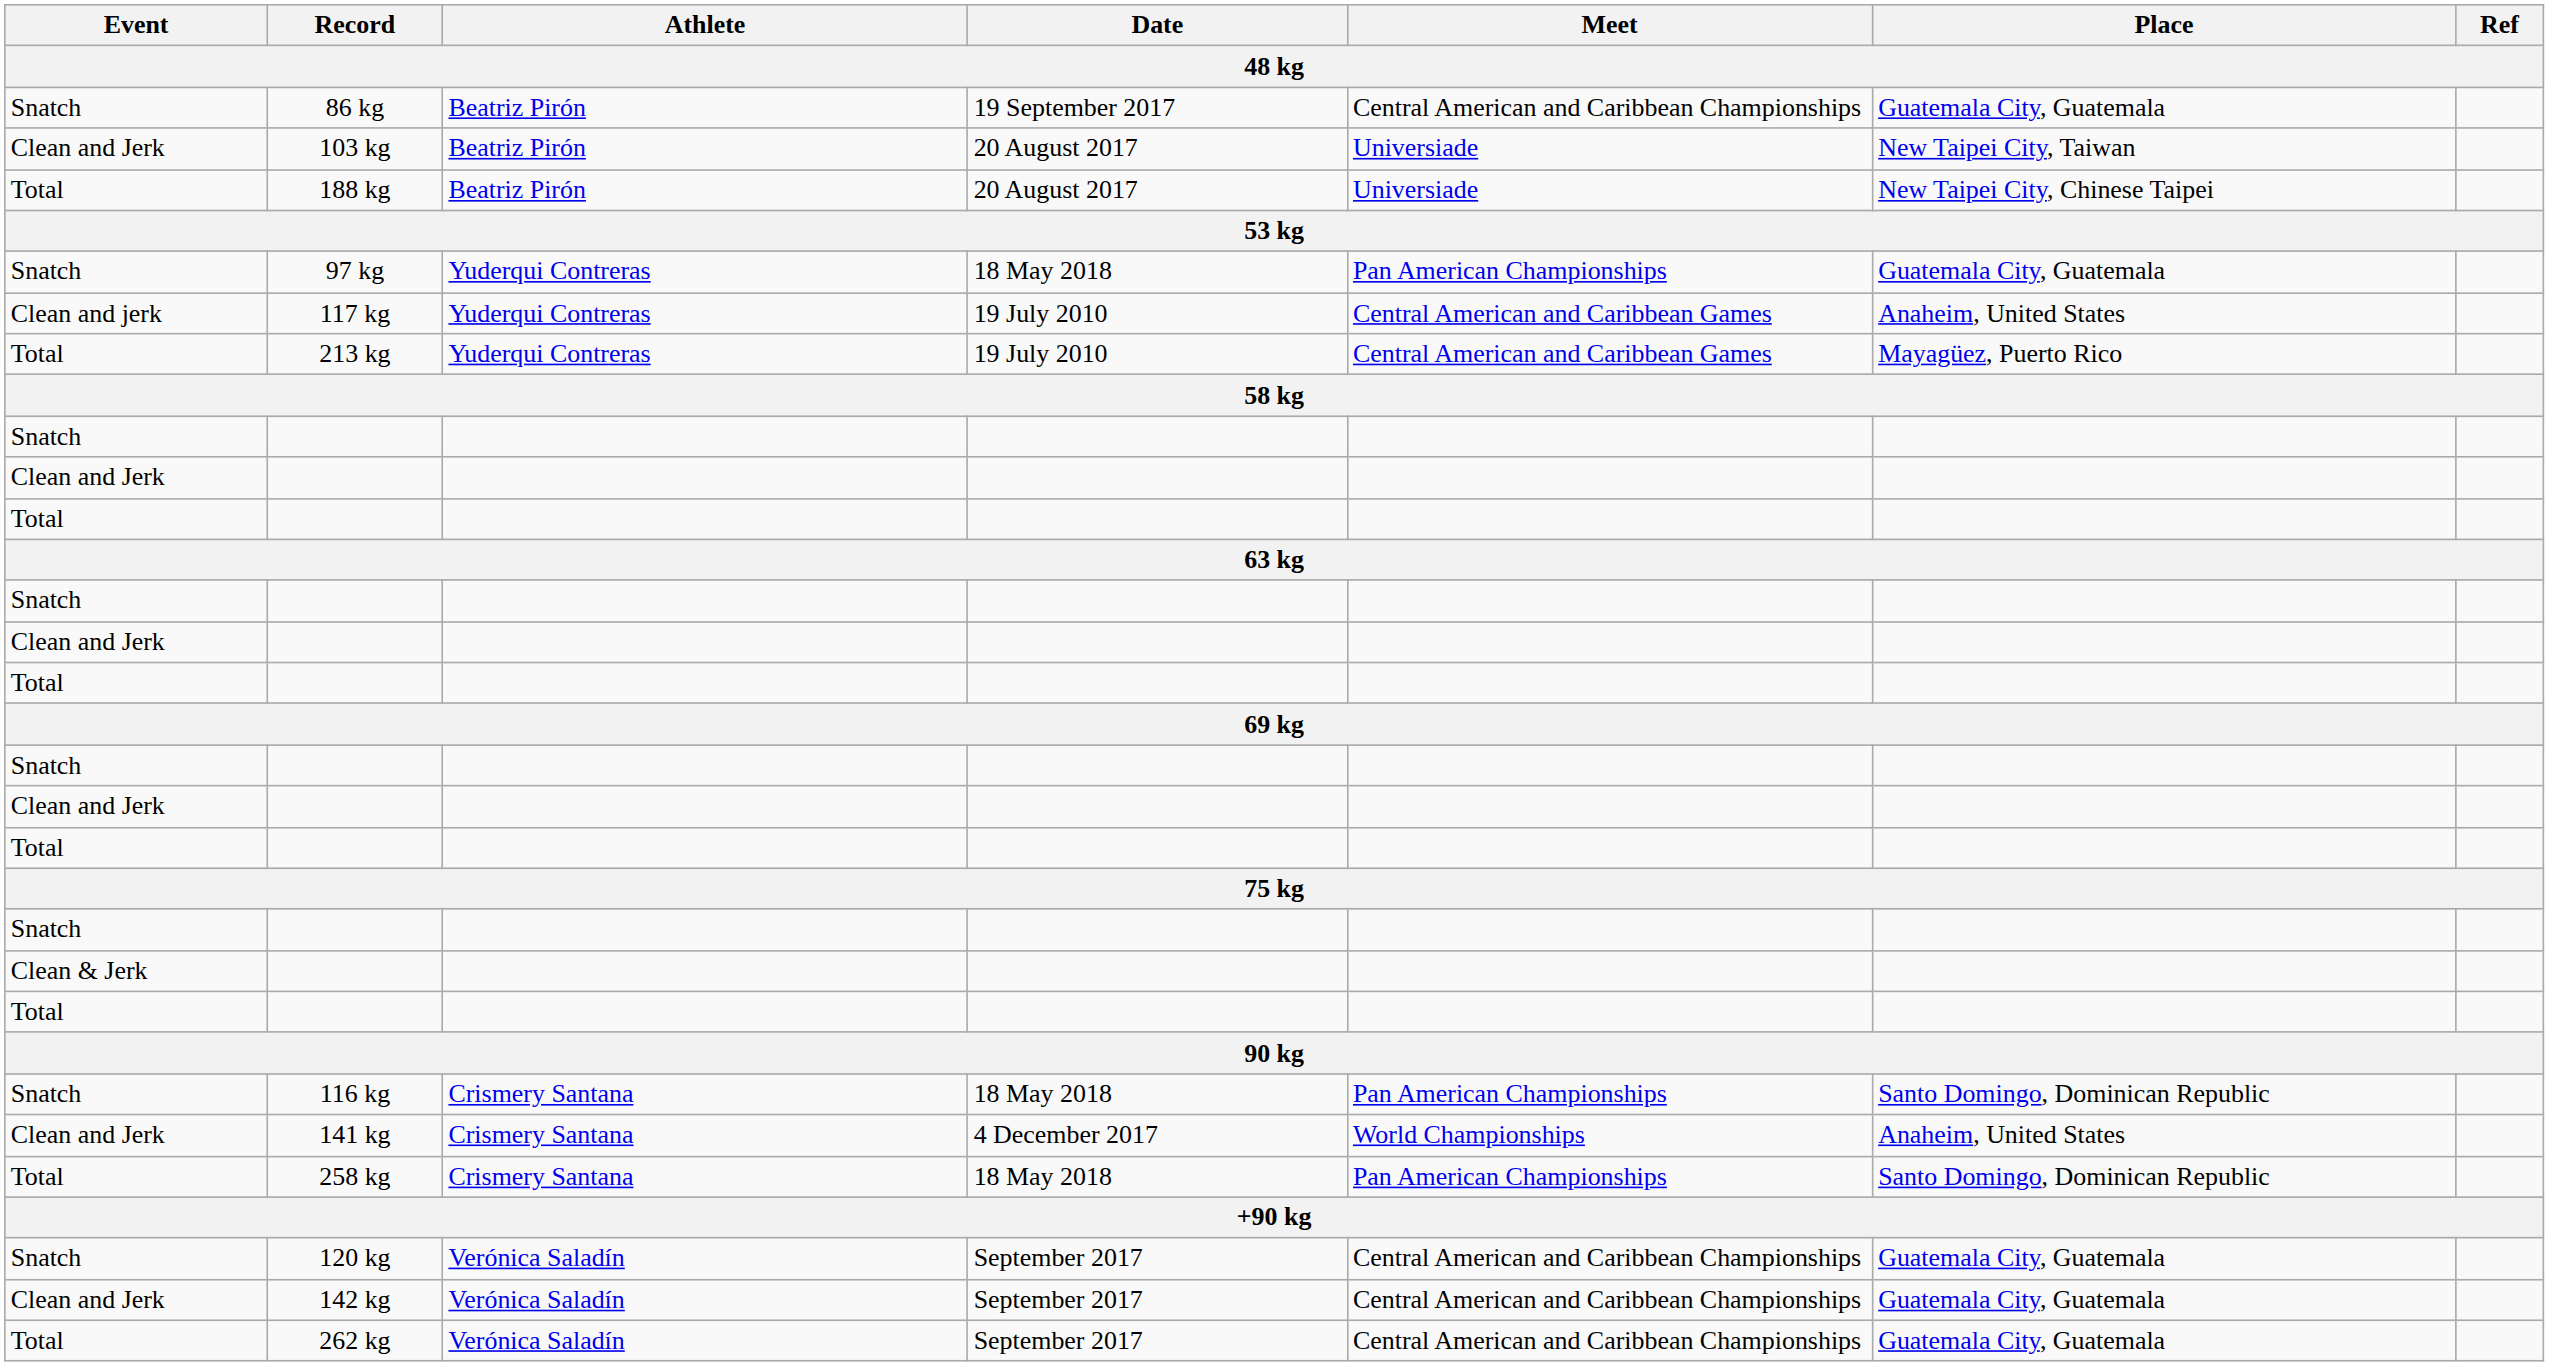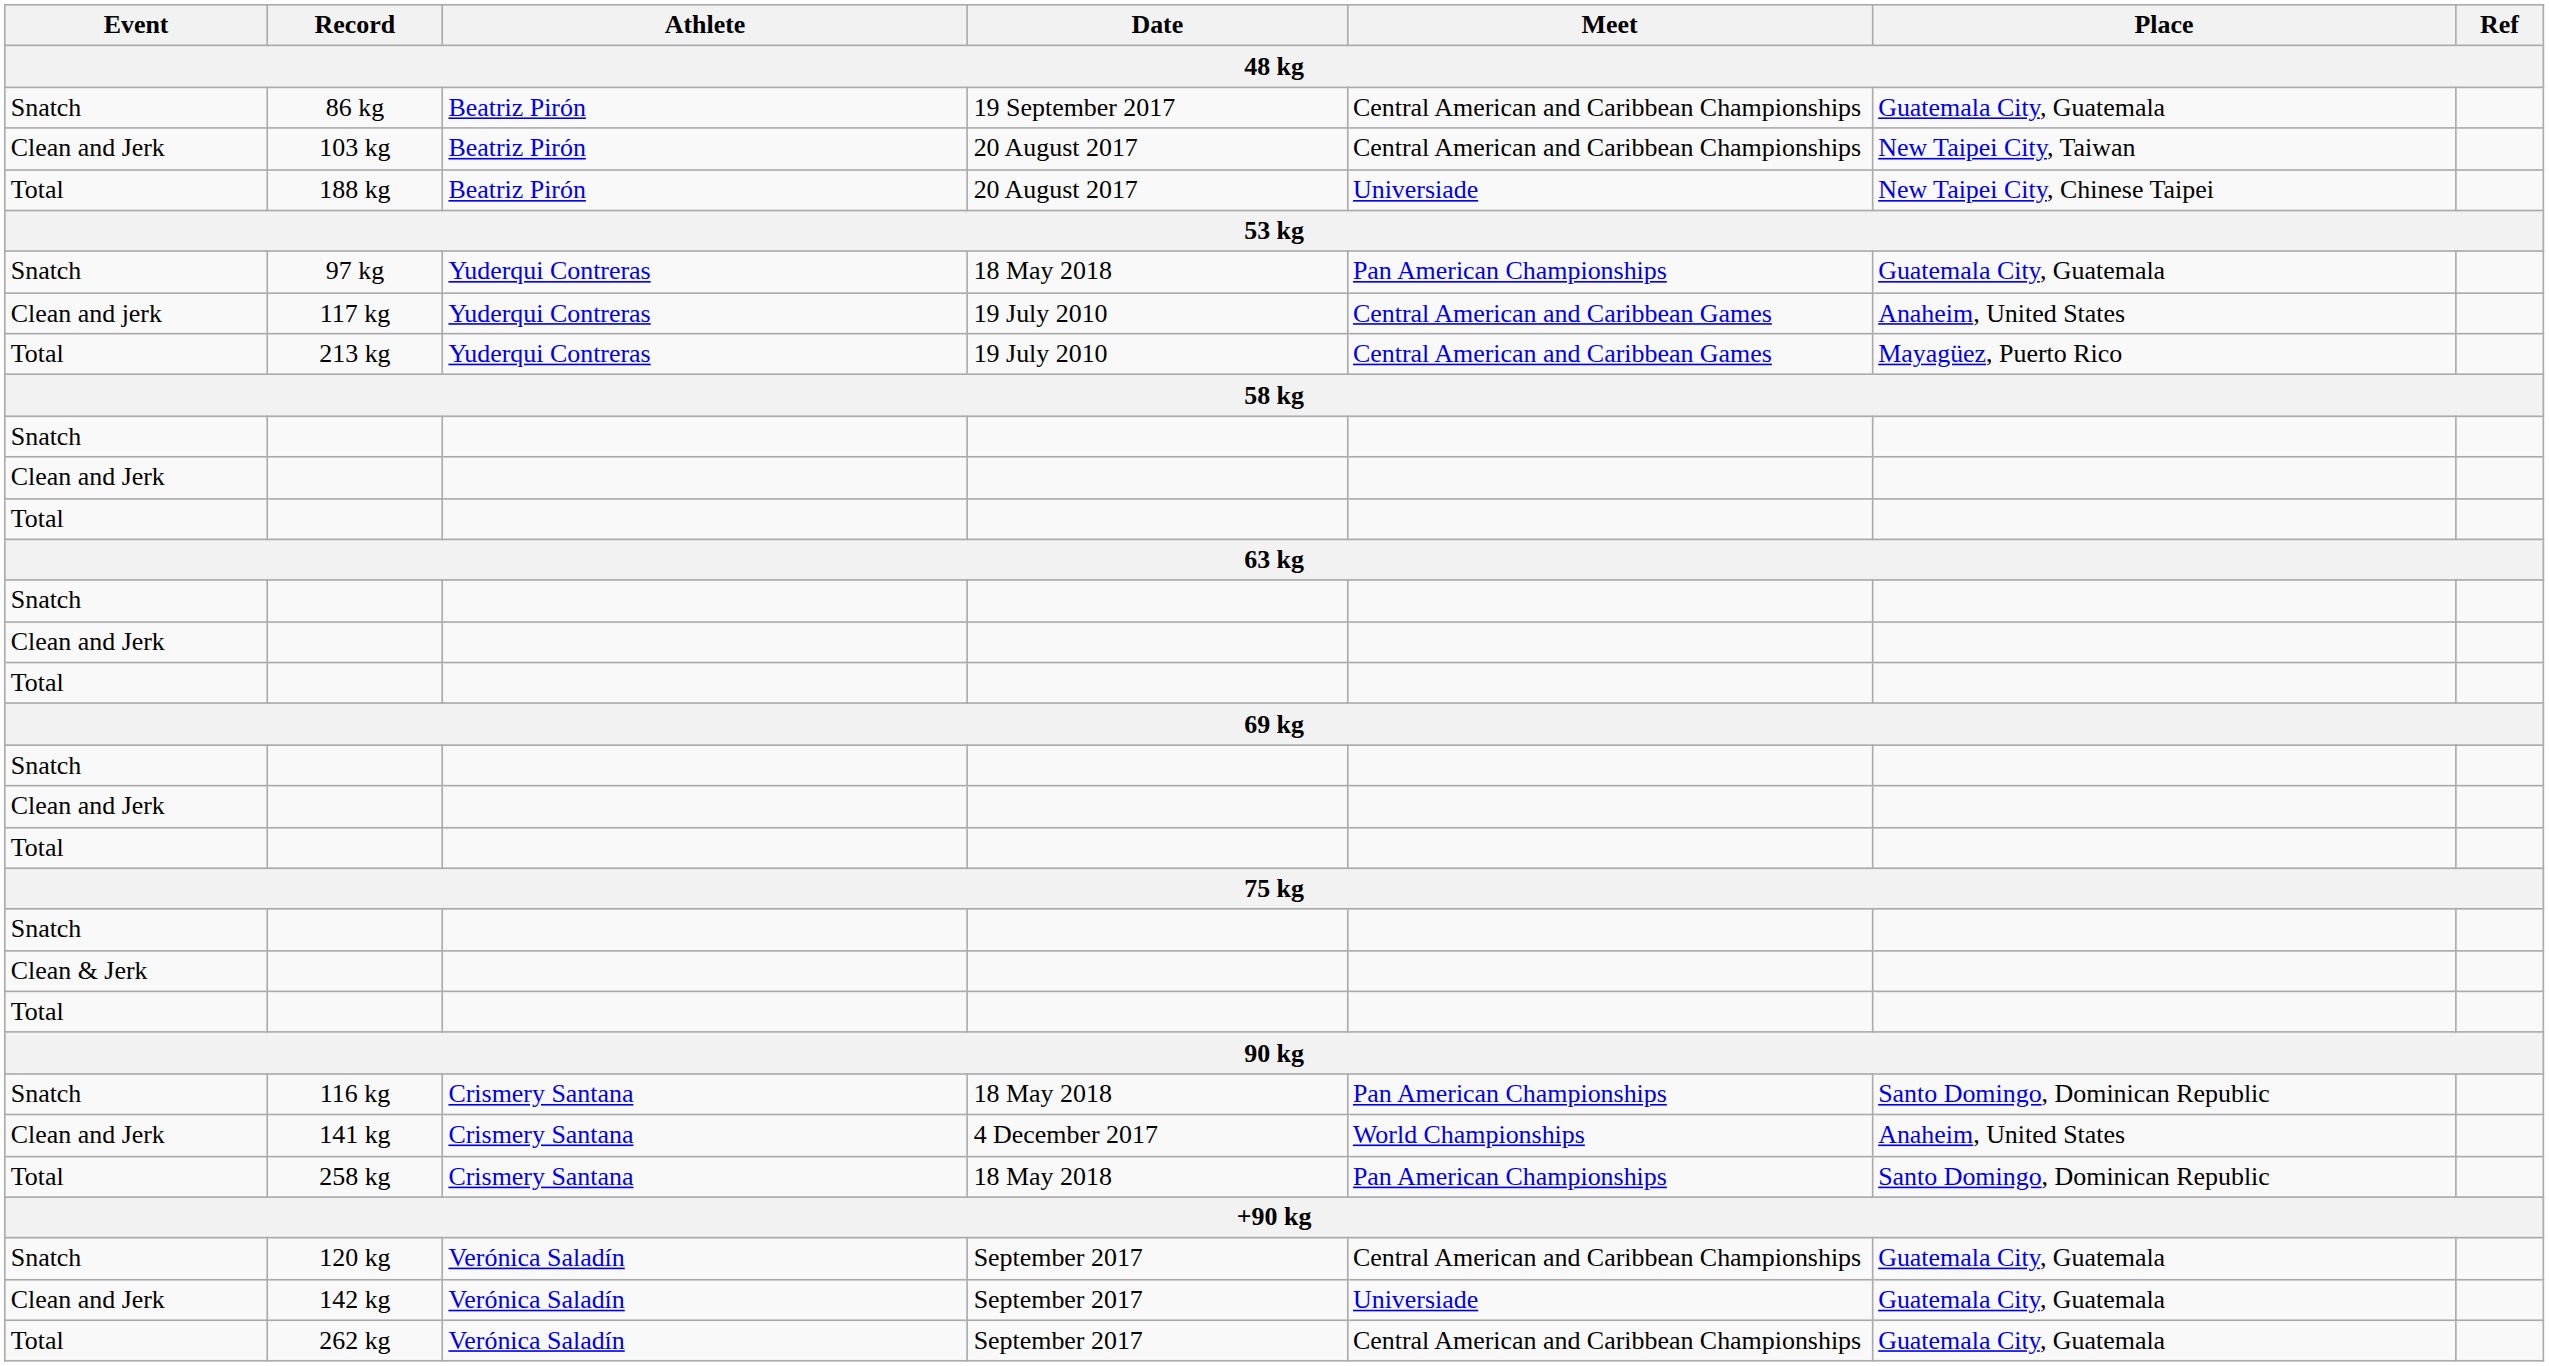103 kg | Meet: Universiade -> Central American and Caribbean Championships
142 kg | Meet: Central American and Caribbean Championships -> Universiade
